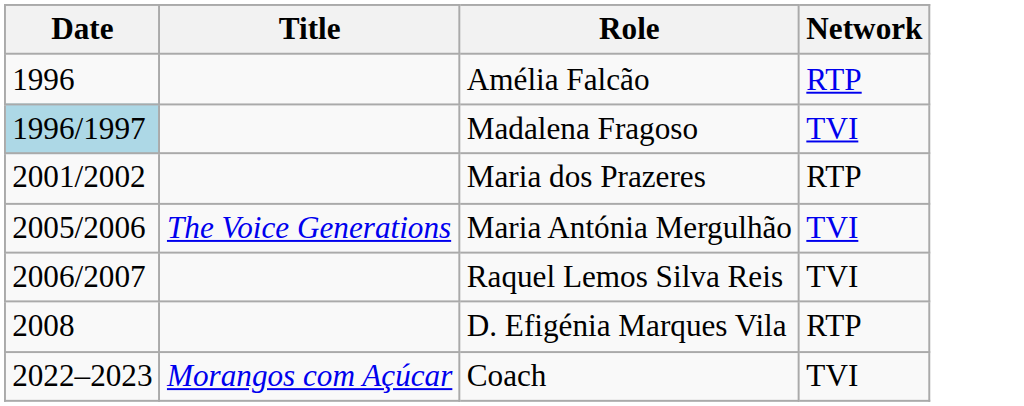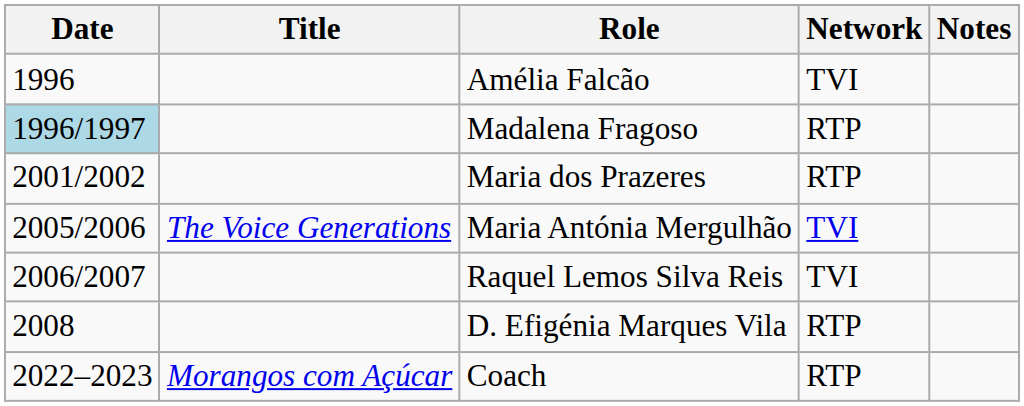+ column: Notes
Amélia Falcão | Network: RTP -> TVI
Madalena Fragoso | Network: TVI -> RTP
Coach | Network: TVI -> RTP
